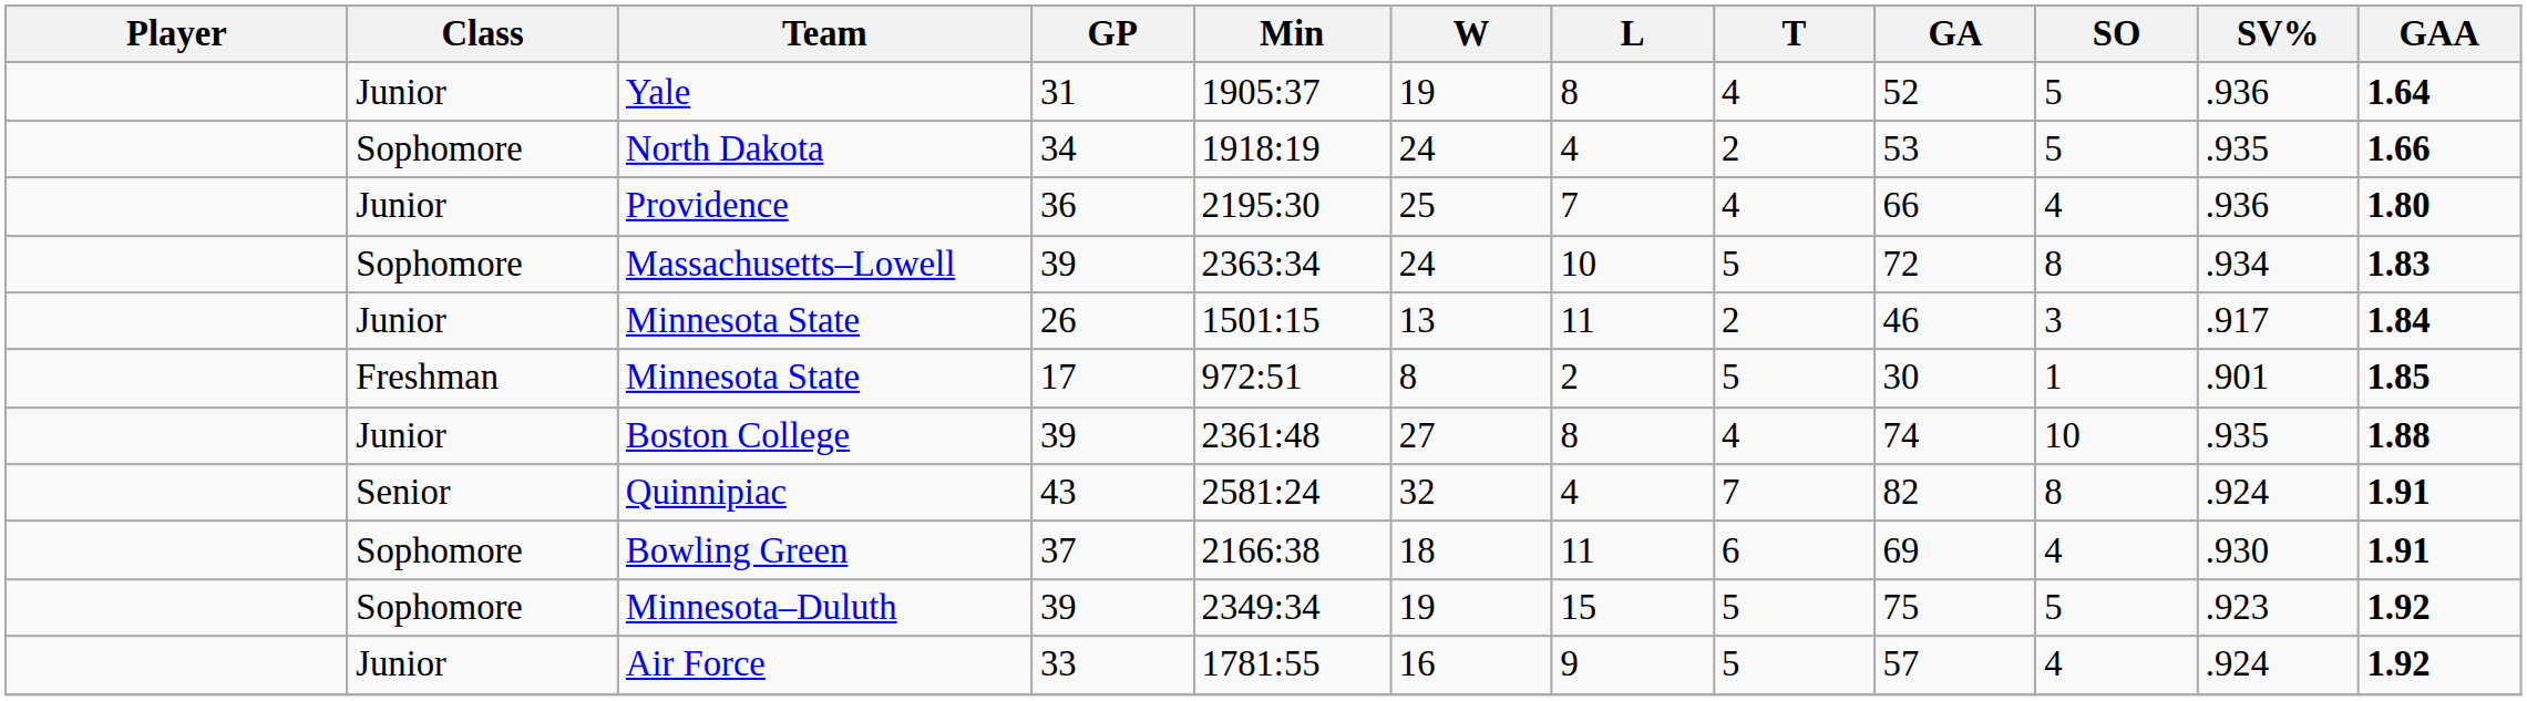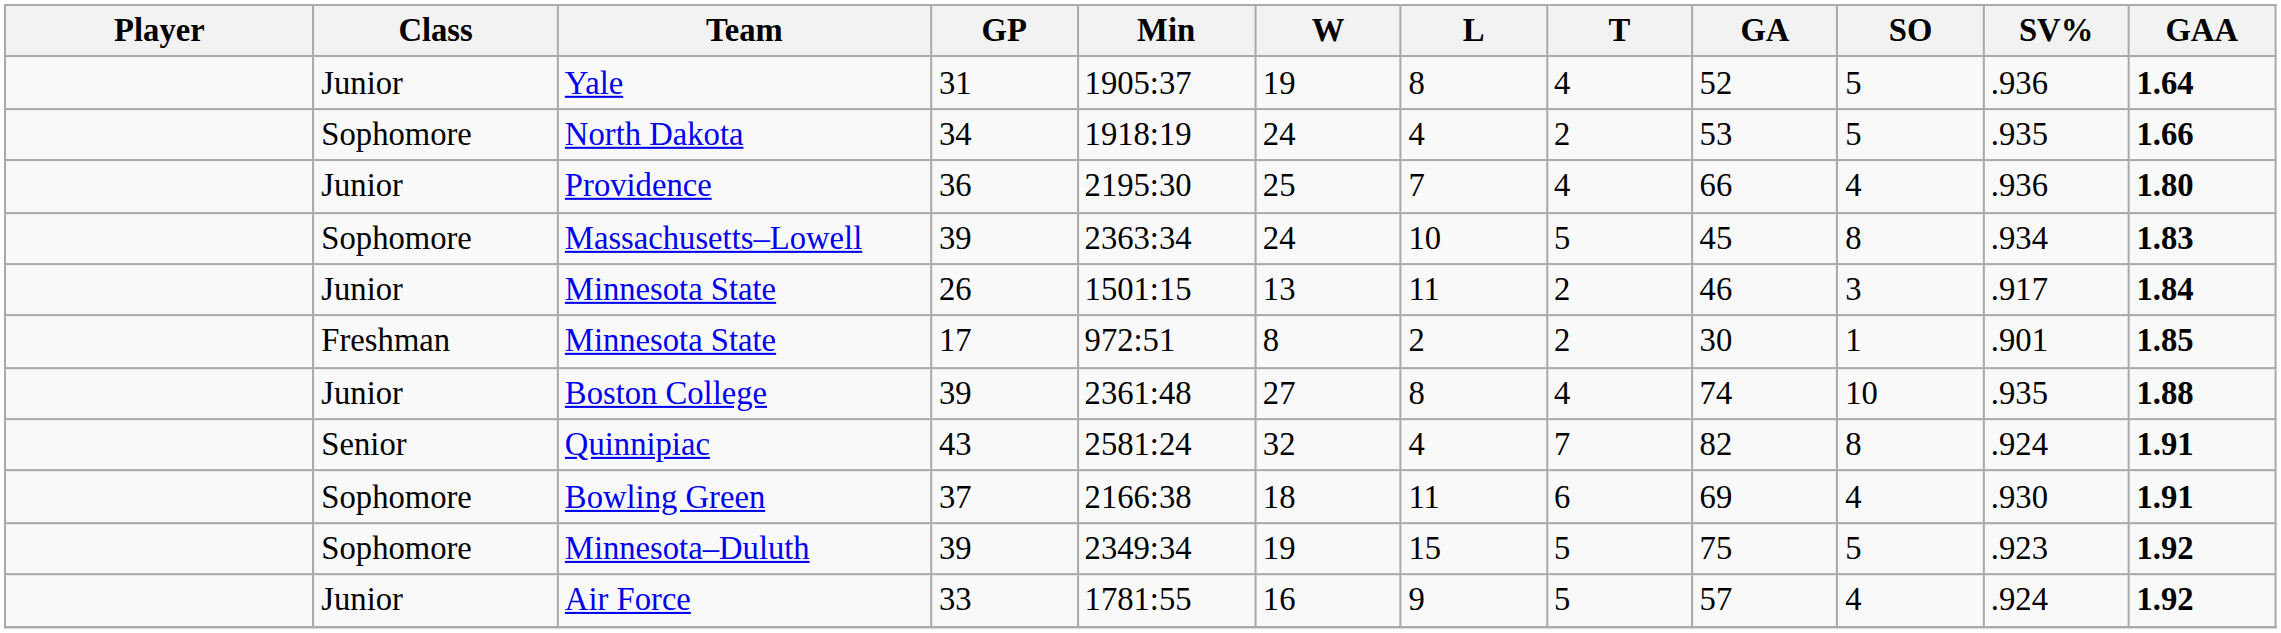Massachusetts–Lowell | GA: 72 -> 45
Minnesota State / 17 | T: 5 -> 2
